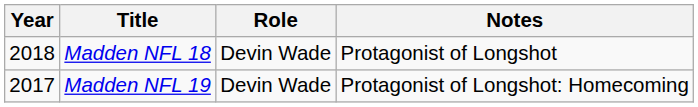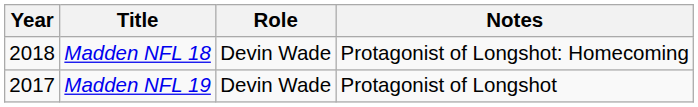Madden NFL 18 | Notes: Protagonist of Longshot -> Protagonist of Longshot: Homecoming
Madden NFL 19 | Notes: Protagonist of Longshot: Homecoming -> Protagonist of Longshot
